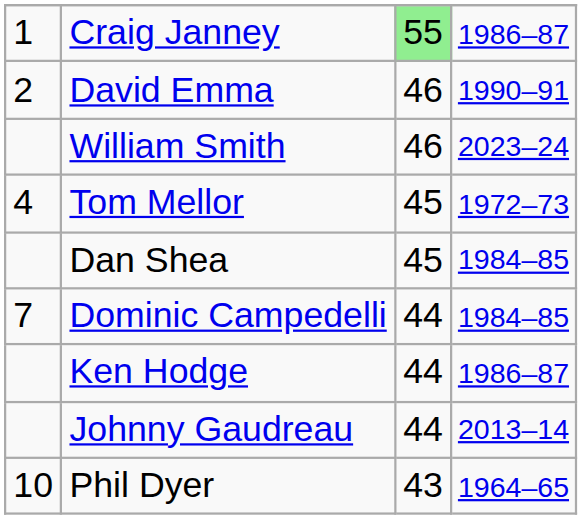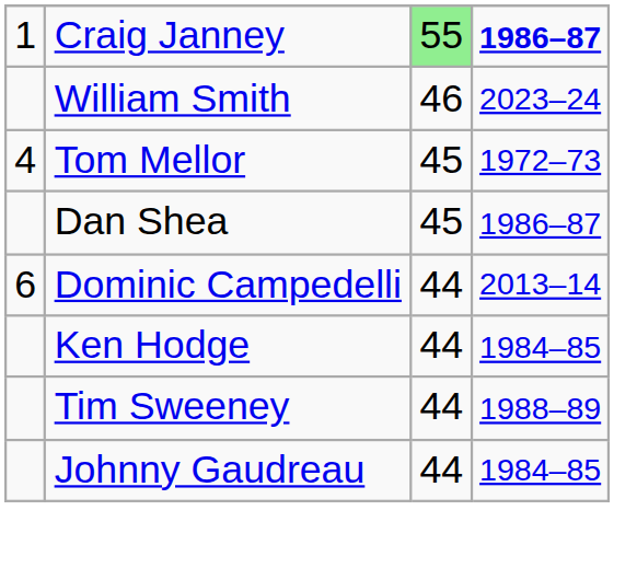Craig Janney | column 4: normal -> bold
- row: 2 | David Emma | 46 | 1990–91
Dan Shea | column 4: 1984–85 -> 1986–87
Dominic Campedelli | column 1: 7 -> 6
Dominic Campedelli | column 4: 1984–85 -> 2013–14
Ken Hodge | column 4: 1986–87 -> 1984–85
+ row: Tim Sweeney | 44 | 1988–89
Johnny Gaudreau | column 4: 2013–14 -> 1984–85
- row: 10 | Phil Dyer | 43 | 1964–65
